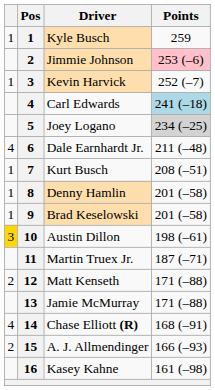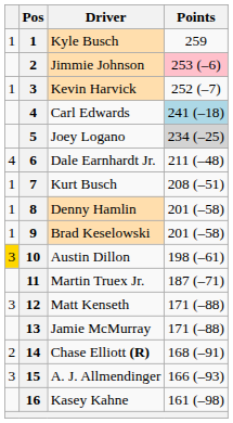Matt Kenseth | column 1: 2 -> 3
Chase Elliott (R) | column 1: 4 -> 2
A. J. Allmendinger | column 1: 2 -> 3
